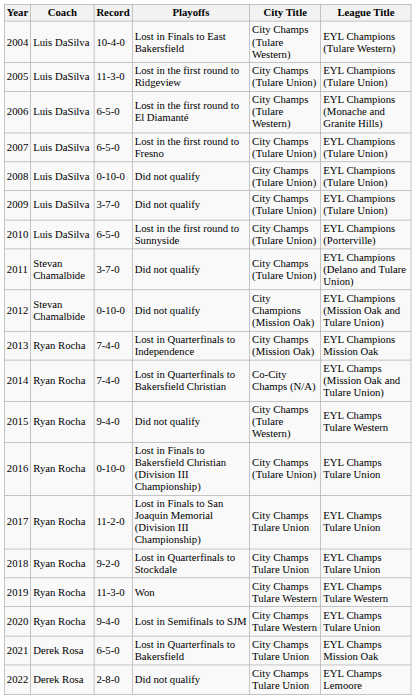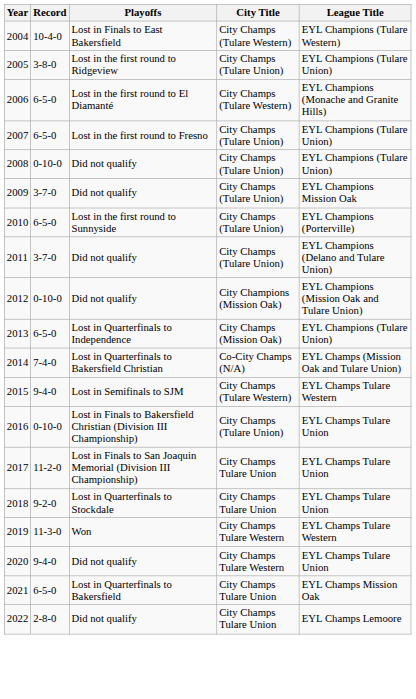- column: Coach | Luis DaSilva | Luis DaSilva | Luis DaSilva | Luis DaSilva | Luis DaSilva | Luis DaSilva | Luis DaSilva | Stevan Chamalbide | Stevan Chamalbide | Ryan Rocha | Ryan Rocha | Ryan Rocha | Ryan Rocha | Ryan Rocha | Ryan Rocha | Ryan Rocha | Ryan Rocha | Derek Rosa | Derek Rosa
2005 | Record: 11-3-0 -> 3-8-0
2009 | League Title: EYL Champions (Tulare Union) -> EYL Champions Mission Oak
2013 | Record: 7-4-0 -> 6-5-0
2013 | League Title: EYL Champions Mission Oak -> EYL Champions (Tulare Union)
2015 | Playoffs: Did not qualify -> Lost in Semifinals to SJM
2020 | Playoffs: Lost in Semifinals to SJM -> Did not qualify
